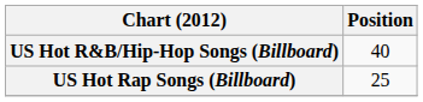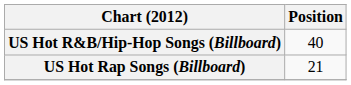US Hot Rap Songs (Billboard) | Position: 25 -> 21
